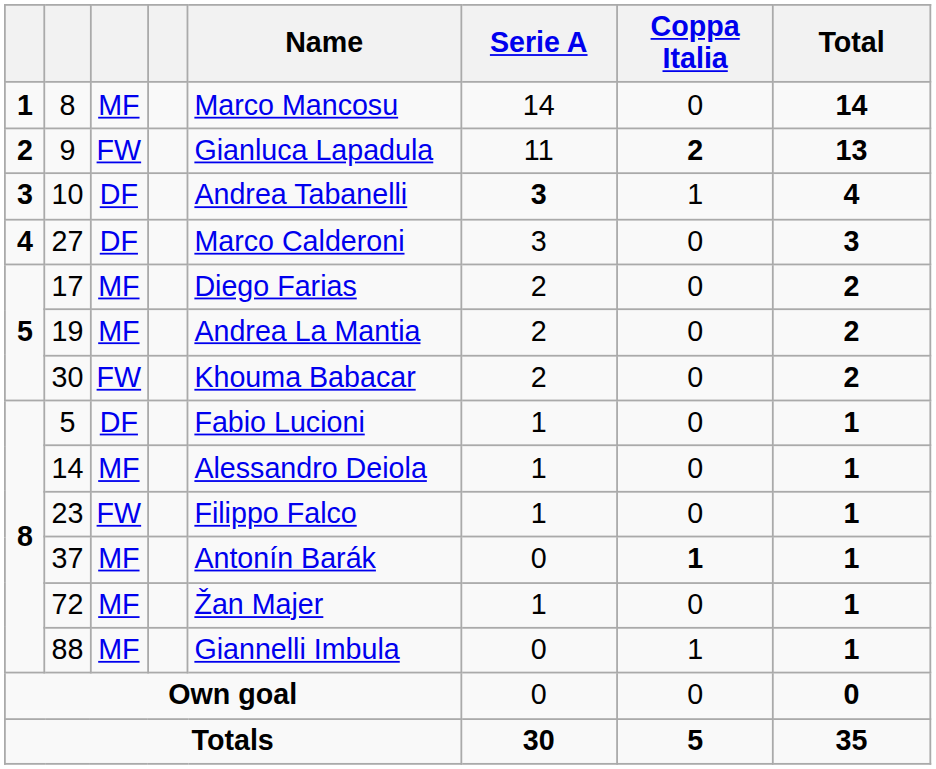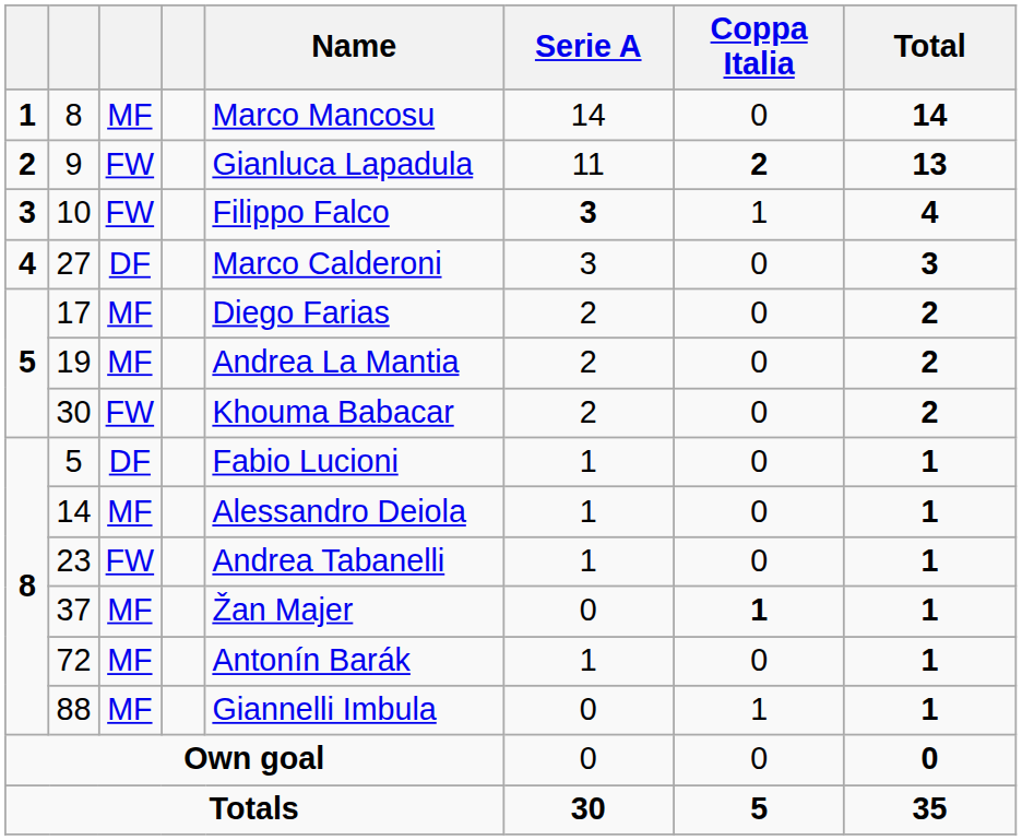10 | column 3: DF -> FW
10 | Name: Andrea Tabanelli -> Filippo Falco
23 | Name: Filippo Falco -> Andrea Tabanelli
37 | Name: Antonín Barák -> Žan Majer
72 | Name: Žan Majer -> Antonín Barák
